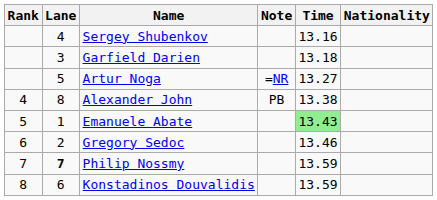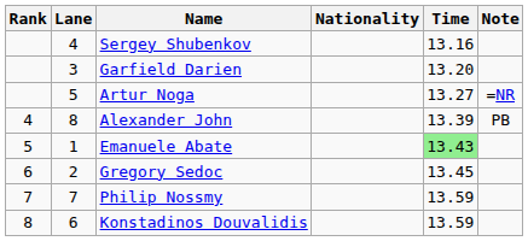columns swapped: Nationality <-> Note
Garfield Darien | Time: 13.18 -> 13.20
Alexander John | Time: 13.38 -> 13.39
Gregory Sedoc | Time: 13.46 -> 13.45
Philip Nossmy | Lane: bold -> normal
